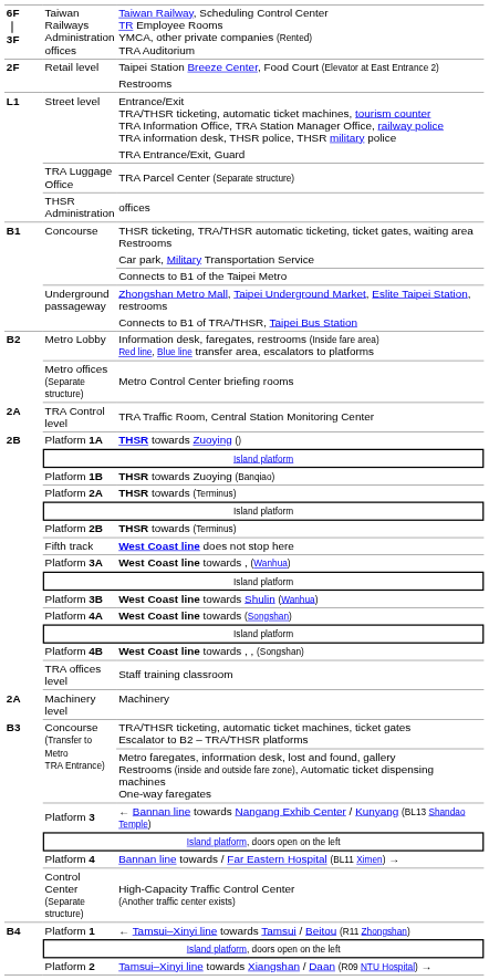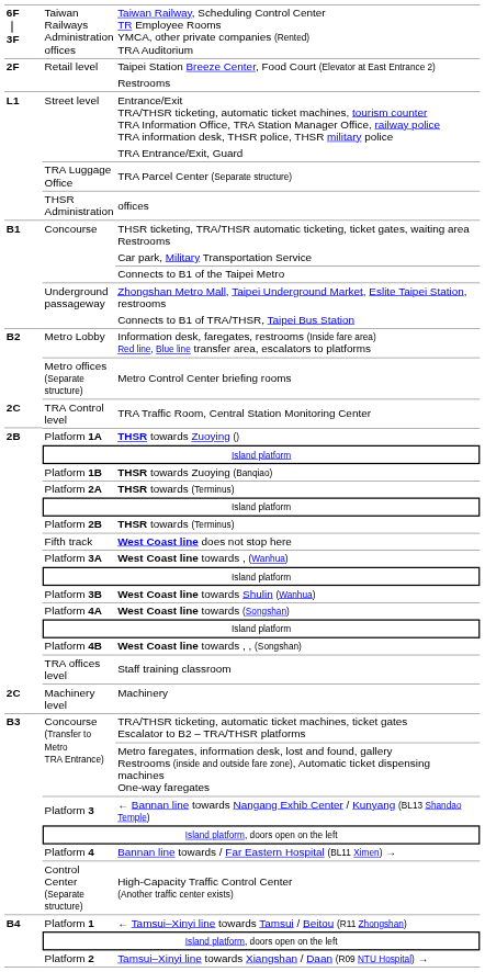TRA Traffic Room, Central Station Monitoring Center | column 1: 2A -> 2C
Machinery | column 1: 2A -> 2C
